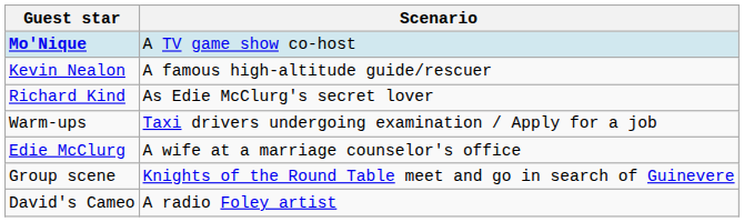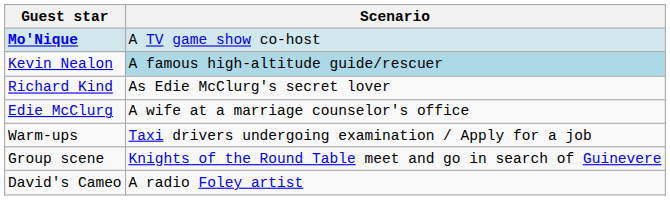Kevin Nealon | Scenario: no background -> lightblue background
rows swapped: Edie McClurg <-> Warm-ups
